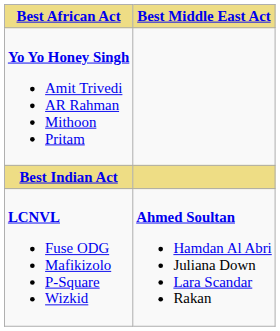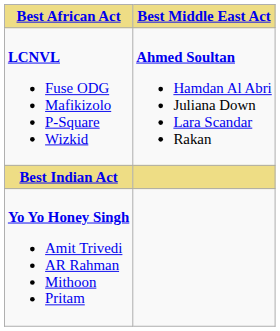rows swapped: LCNVL Fuse ODG Mafikizolo P-Square Wizkid <-> Yo Yo Honey Singh Amit Trivedi AR Rahman Mithoon Pritam
